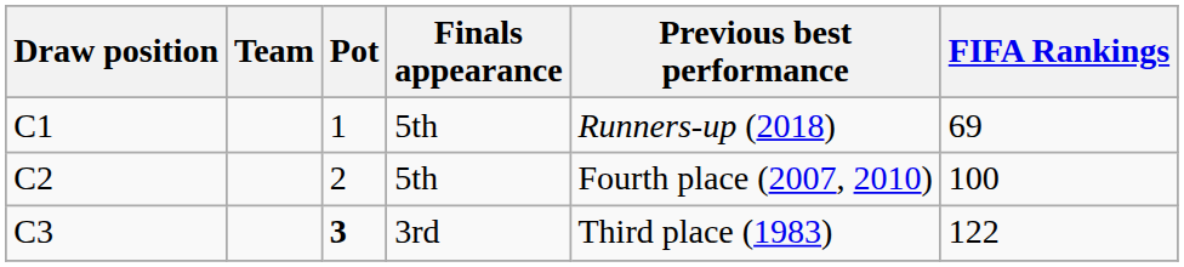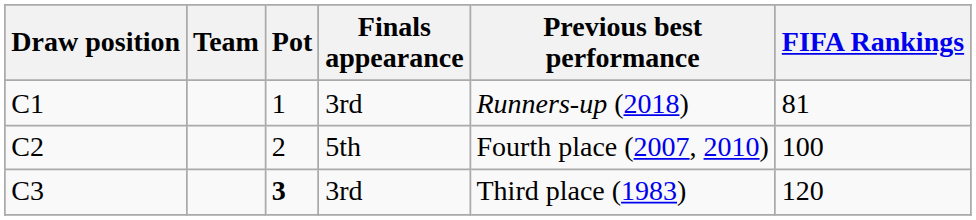C1 | Finals appearance: 5th -> 3rd
C1 | FIFA Rankings: 69 -> 81
C3 | FIFA Rankings: 122 -> 120
